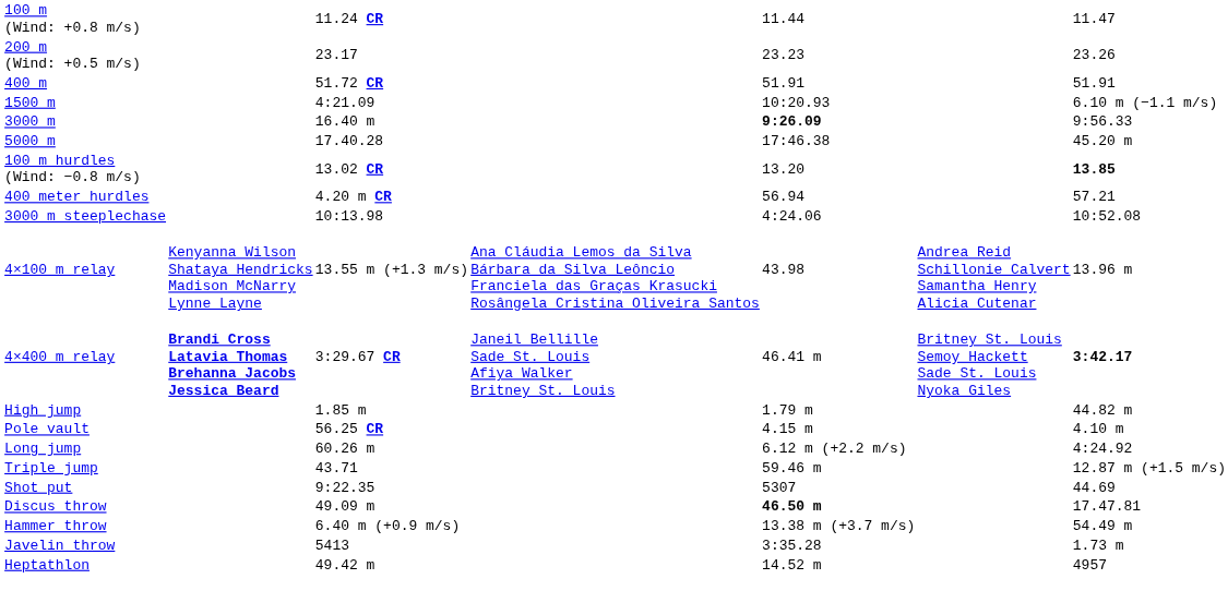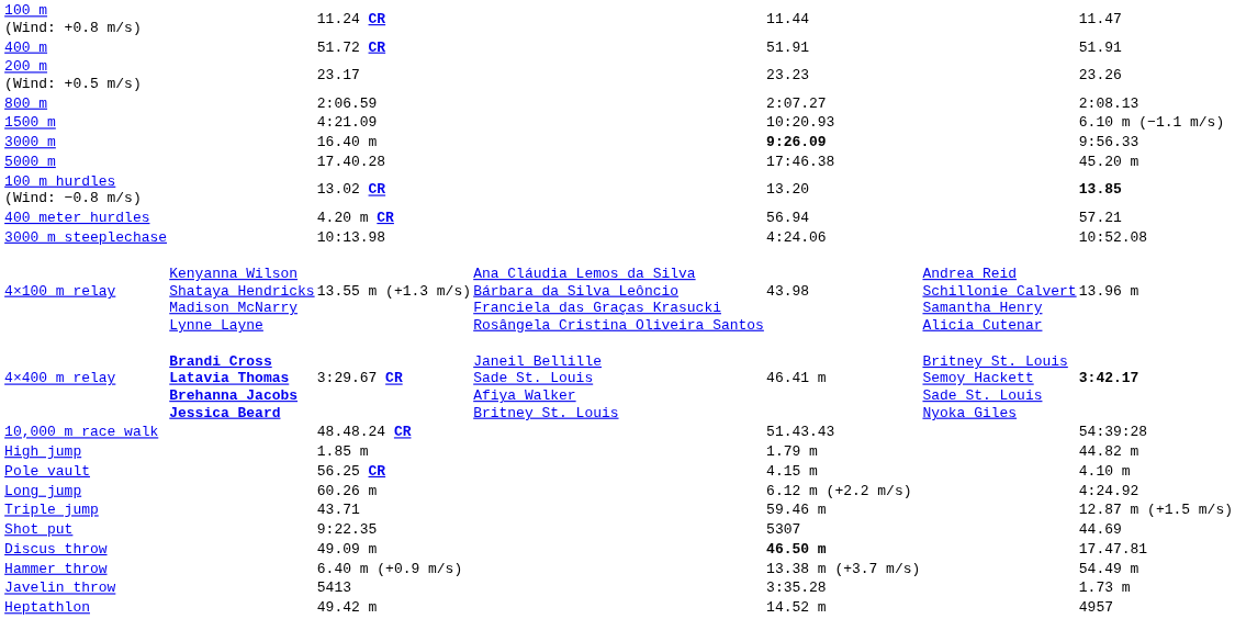rows swapped: 200 m (Wind: +0.5 m/s) <-> 400 m
+ row: 800 m | 2:06.59 | 2:07.27 | 2:08.13
+ row: 10,000 m race walk | 48.48.24 CR | 51.43.43 | 54:39:28
